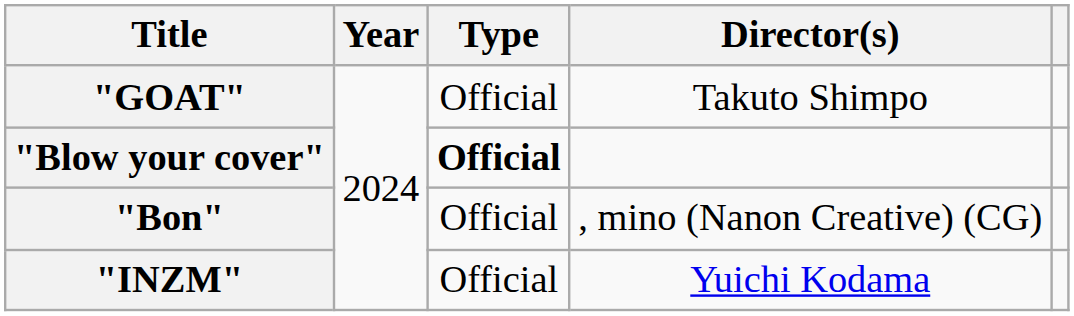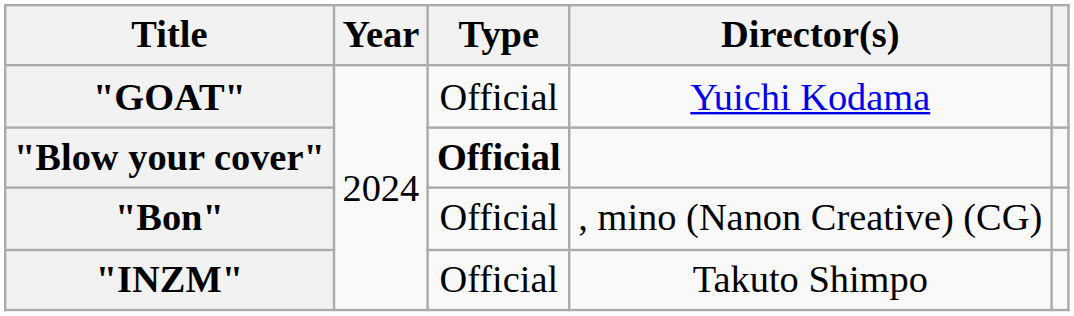"GOAT" | Director(s): Takuto Shimpo -> Yuichi Kodama
"INZM" | Director(s): Yuichi Kodama -> Takuto Shimpo
